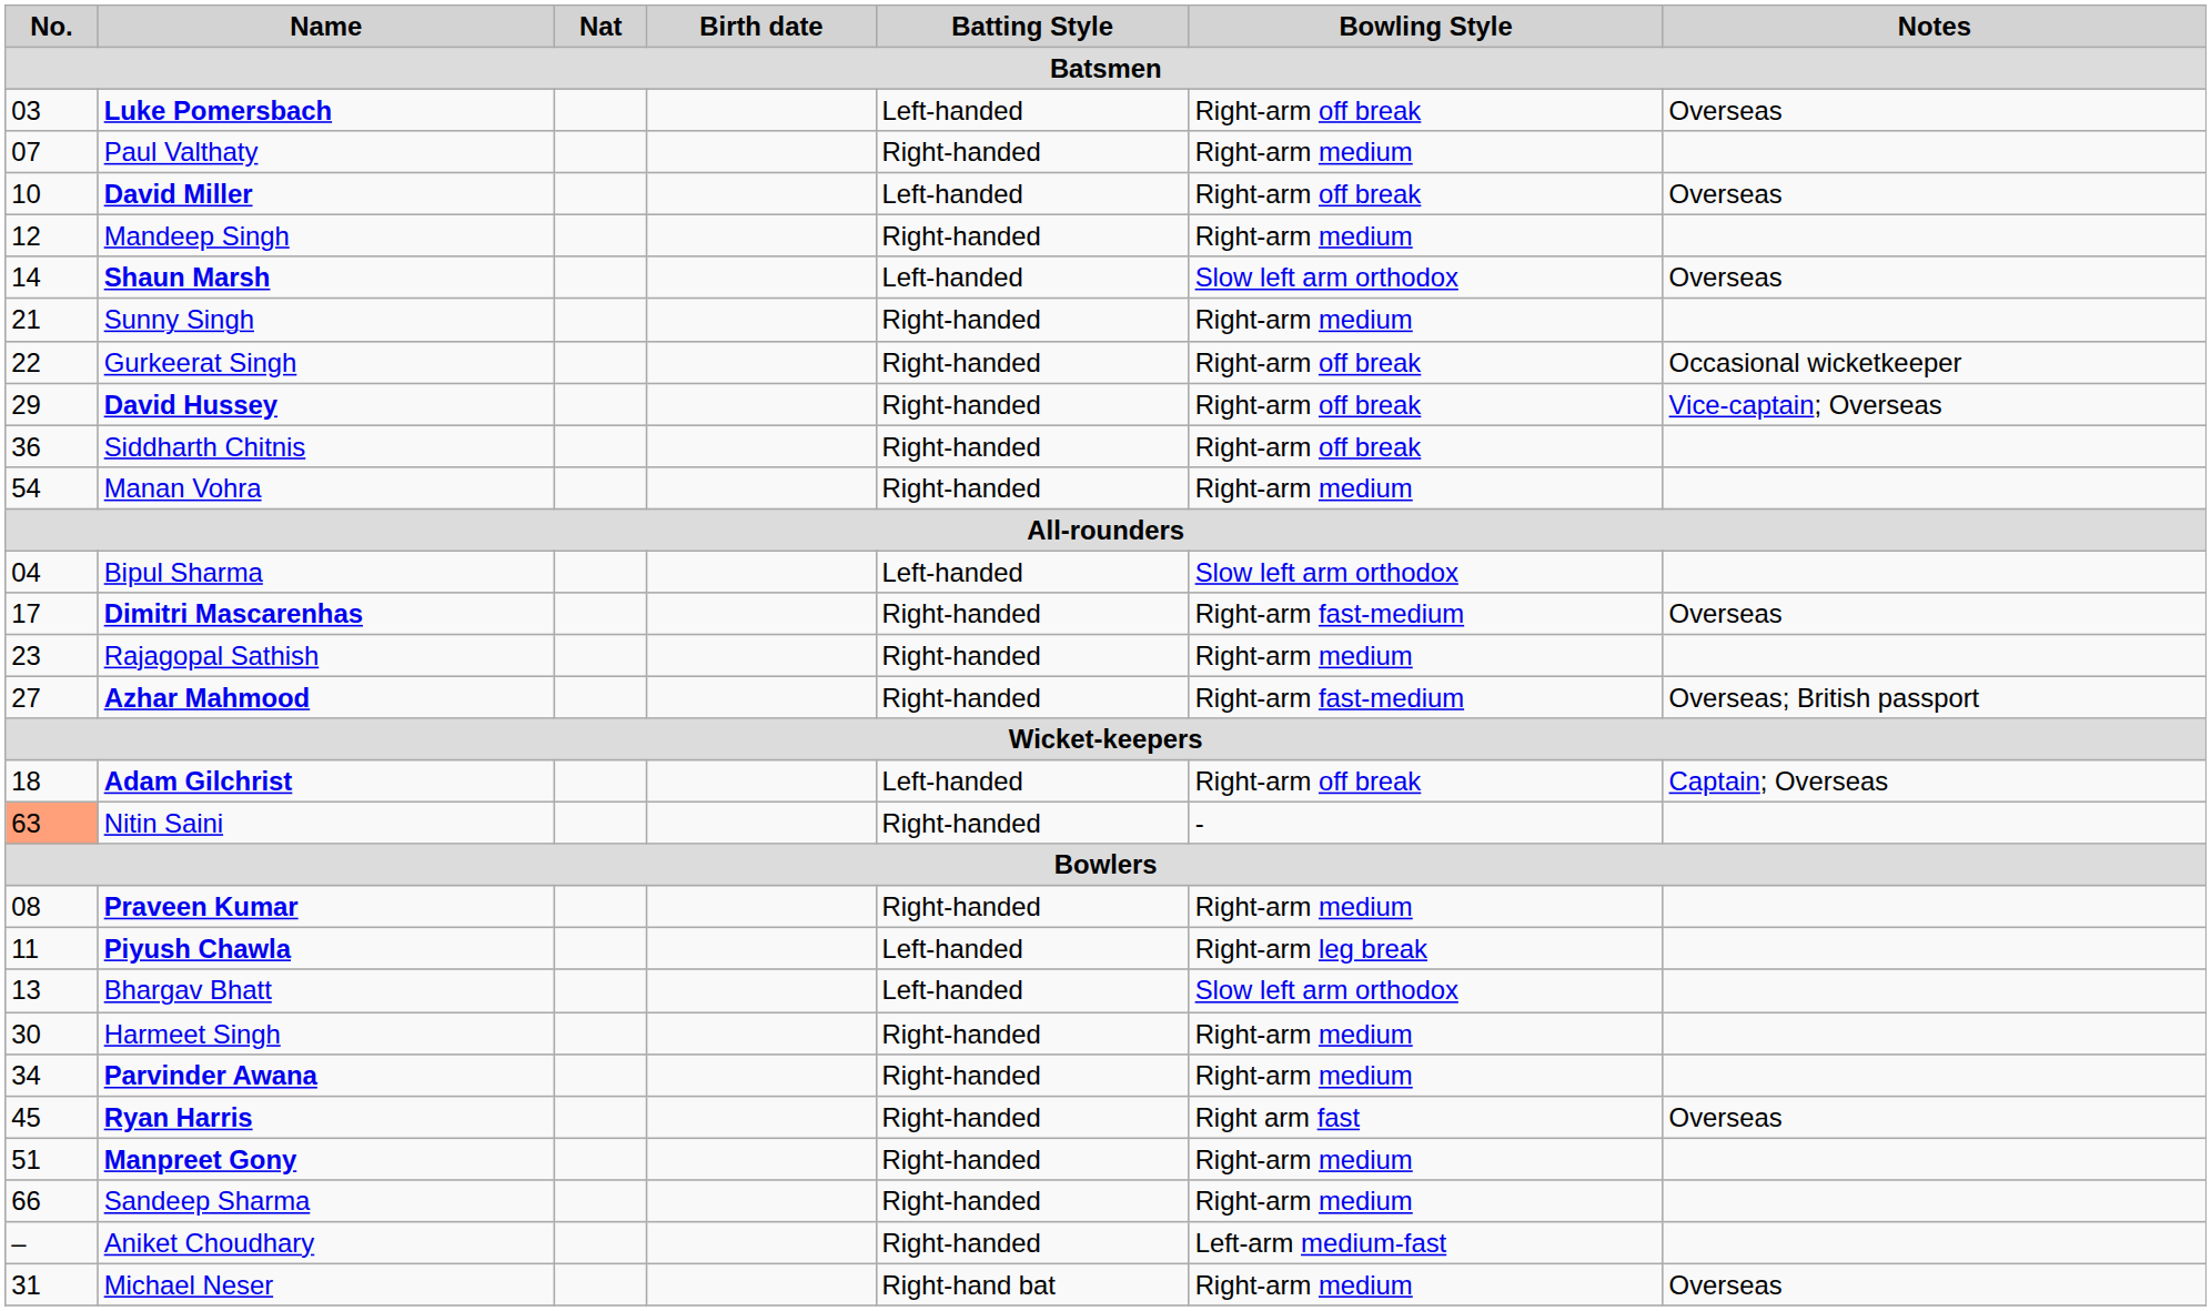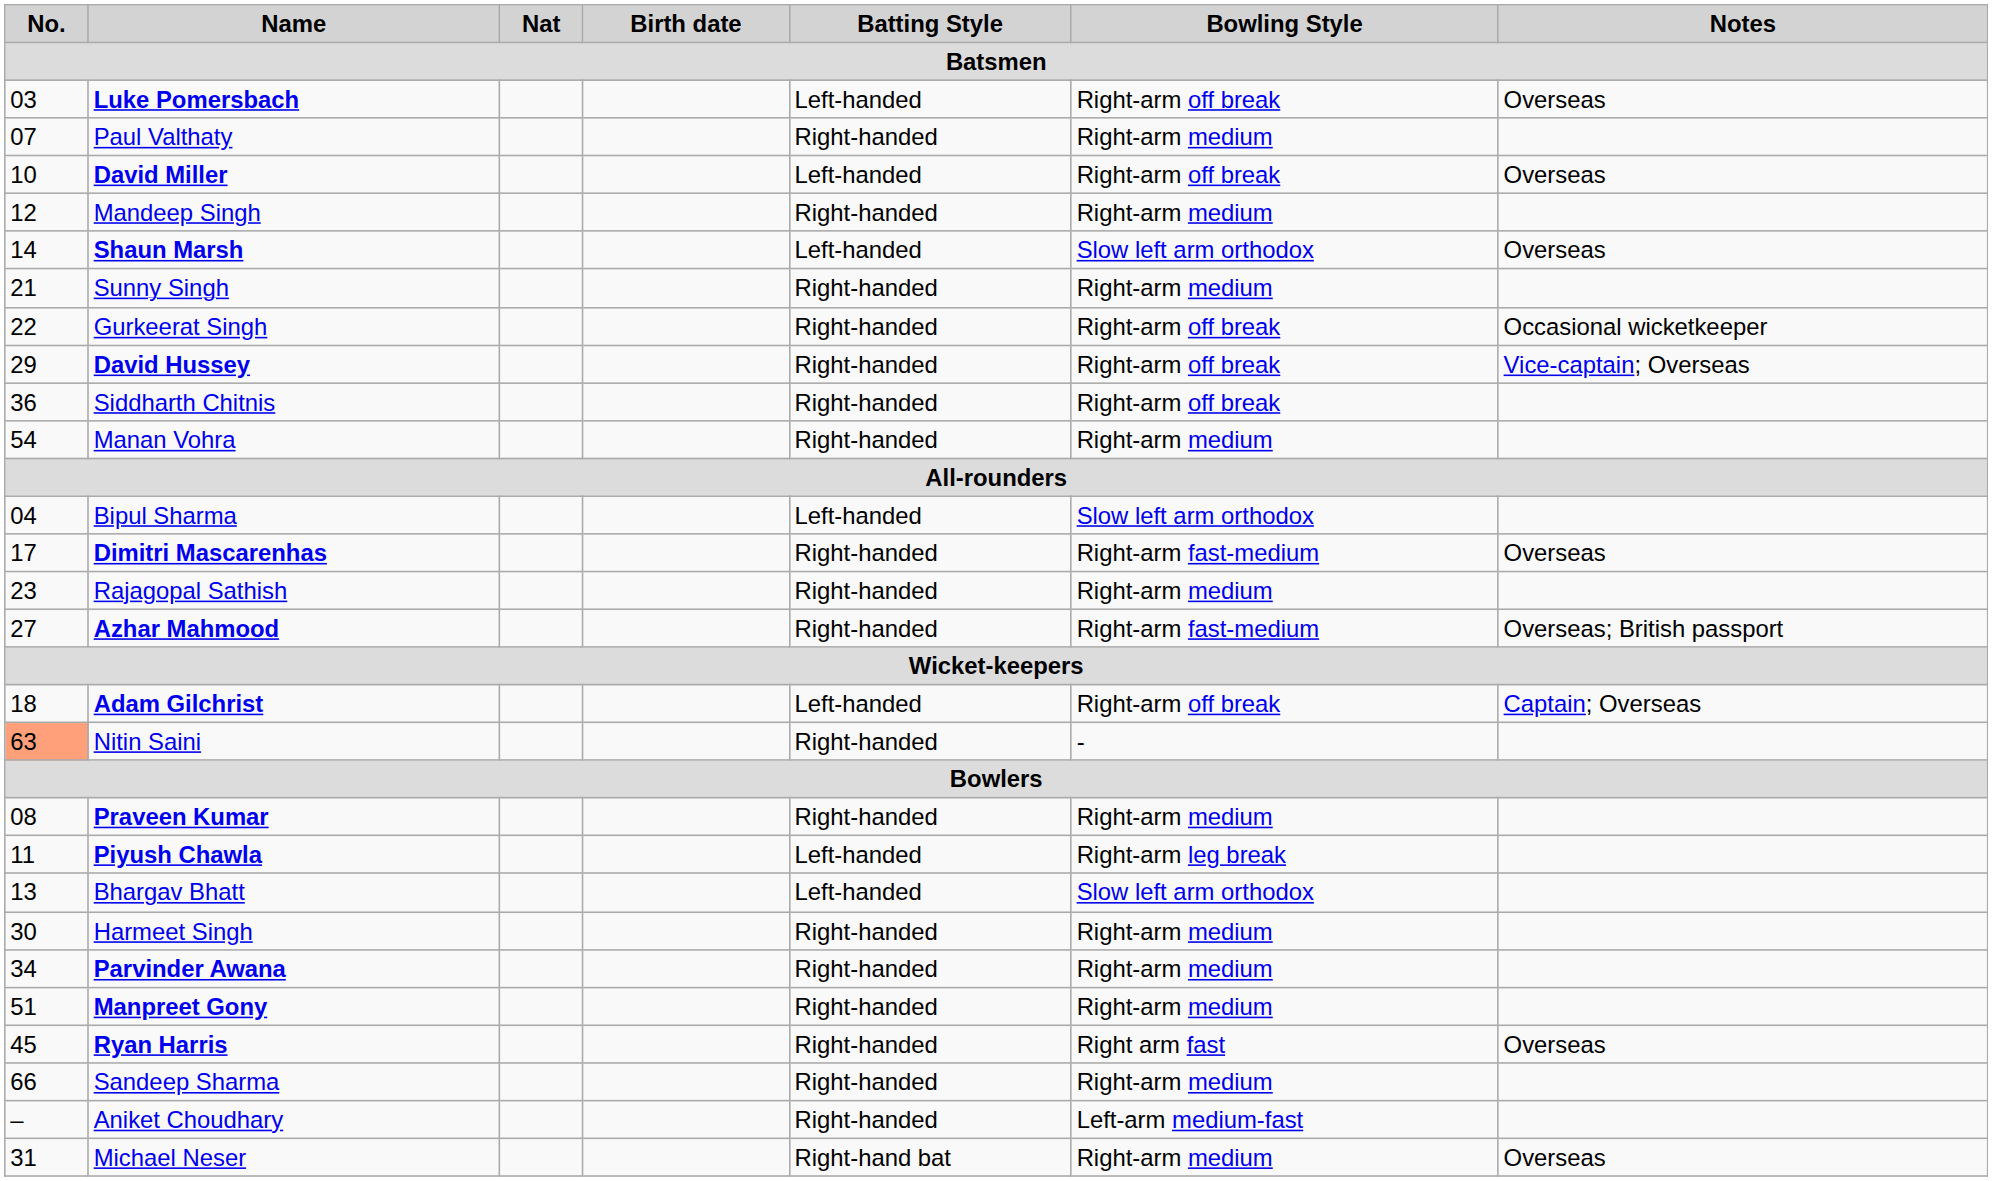rows swapped: Ryan Harris <-> Manpreet Gony
